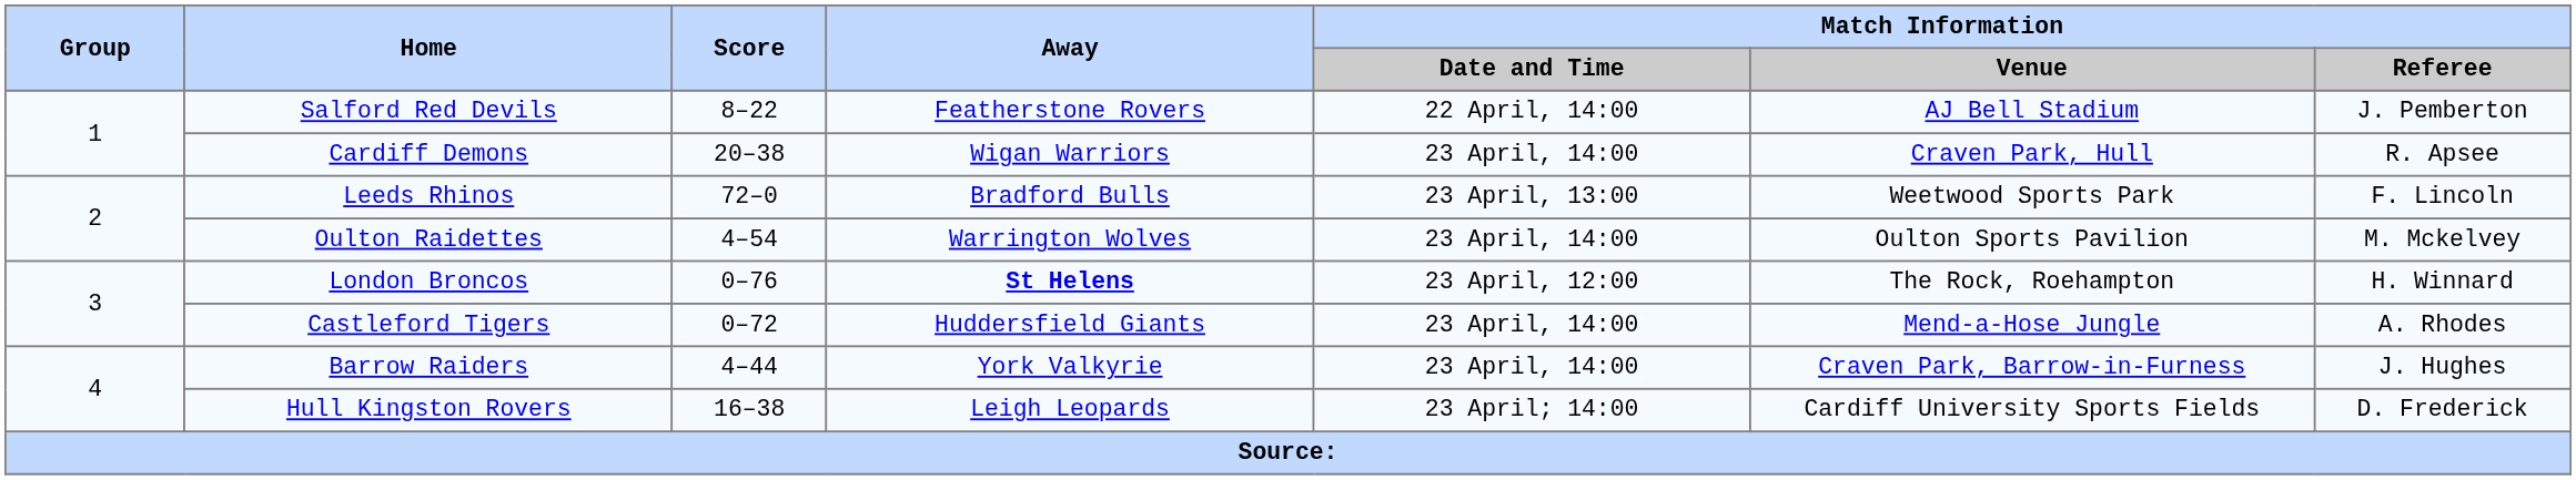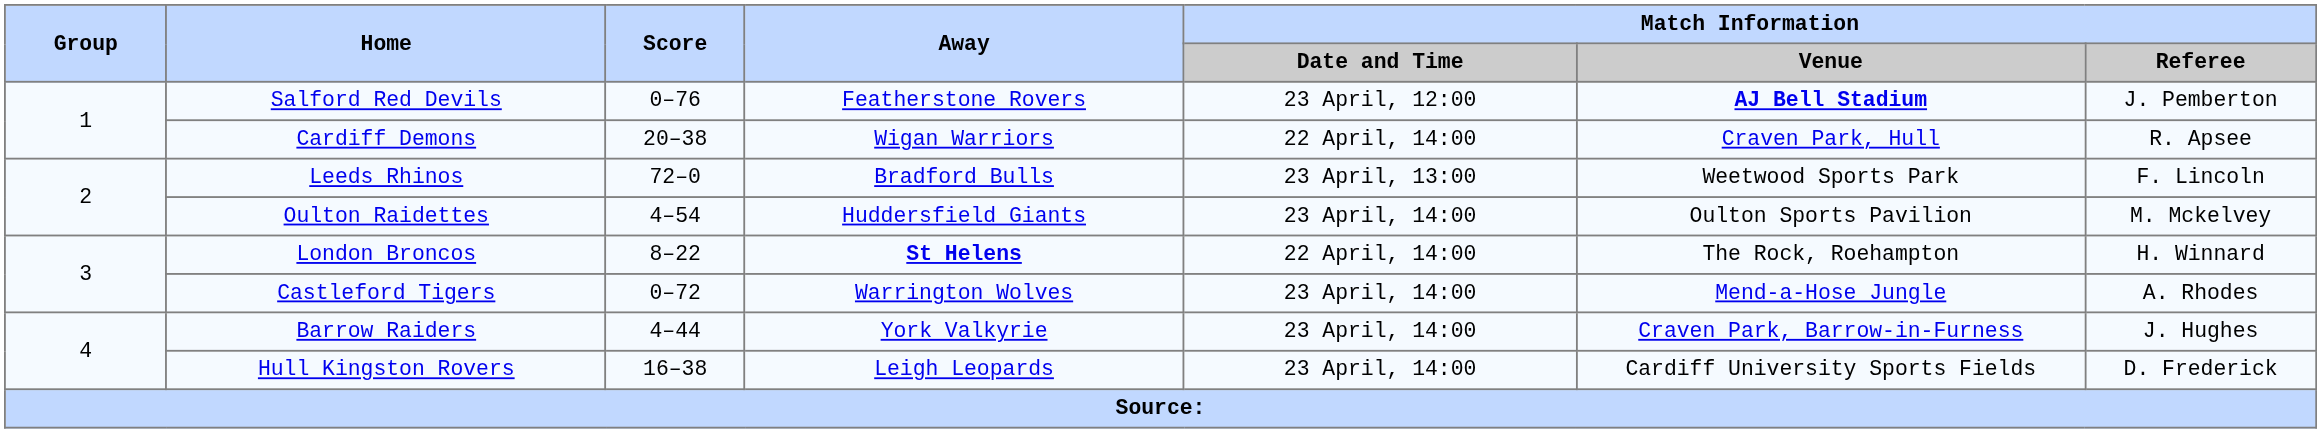Salford Red Devils | Score: 8–22 -> 0–76
Salford Red Devils | Match Information / Date and Time: 22 April, 14:00 -> 23 April, 12:00
Salford Red Devils | Match Information / Venue: normal -> bold
Cardiff Demons | Match Information / Date and Time: 23 April, 14:00 -> 22 April, 14:00
Oulton Raidettes | Away: Warrington Wolves -> Huddersfield Giants
London Broncos | Score: 0–76 -> 8–22
London Broncos | Match Information / Date and Time: 23 April, 12:00 -> 22 April, 14:00
Castleford Tigers | Away: Huddersfield Giants -> Warrington Wolves
Hull Kingston Rovers | Match Information / Date and Time: 23 April; 14:00 -> 23 April, 14:00
